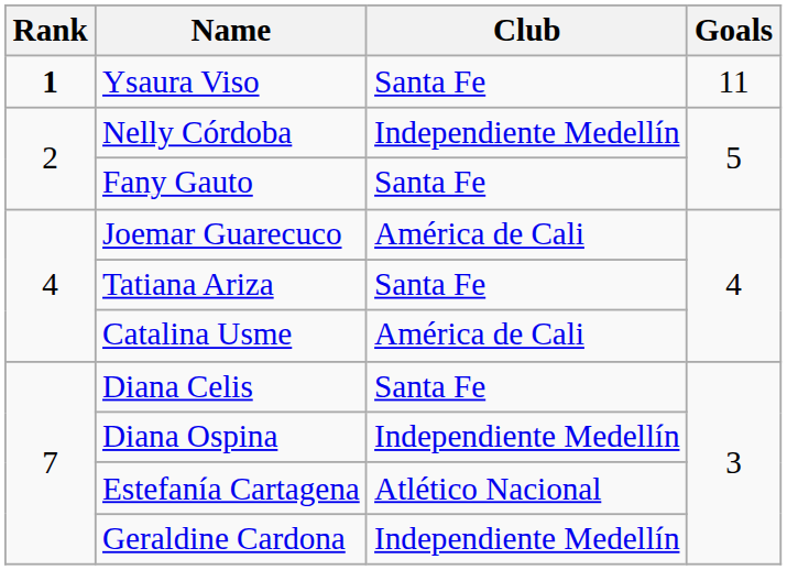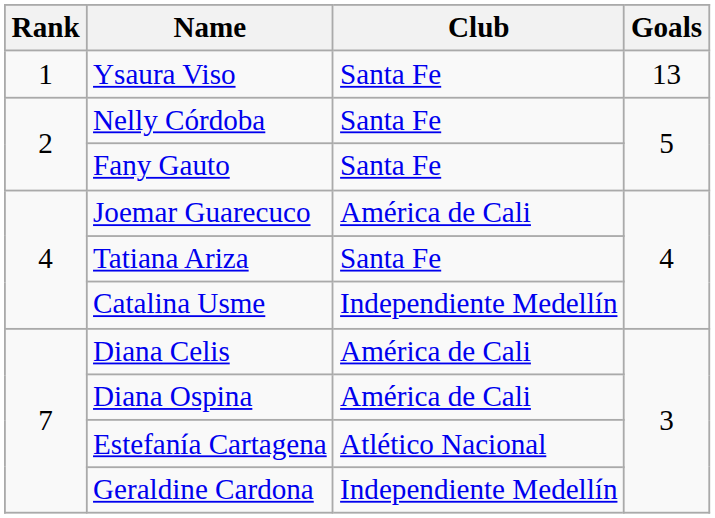Ysaura Viso | Rank: bold -> normal
Ysaura Viso | Goals: 11 -> 13
Nelly Córdoba | Club: Independiente Medellín -> Santa Fe
Catalina Usme | Club: América de Cali -> Independiente Medellín
Diana Celis | Club: Santa Fe -> América de Cali
Diana Ospina | Club: Independiente Medellín -> América de Cali
